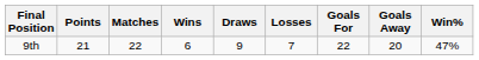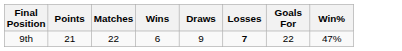- column: Goals Away | 20
9th | Losses: normal -> bold
